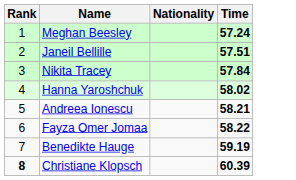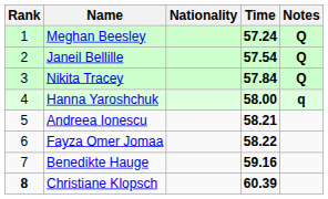+ column: Notes | Q | Q | Q | q
Janeil Bellille | Time: 57.51 -> 57.54
Hanna Yaroshchuk | Time: 58.02 -> 58.00
Benedikte Hauge | Time: 59.19 -> 59.16
